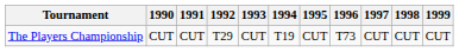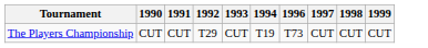- column: 1995 | CUT
